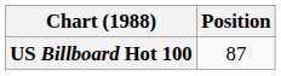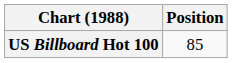US Billboard Hot 100 | Position: 87 -> 85
